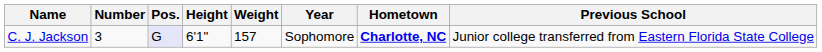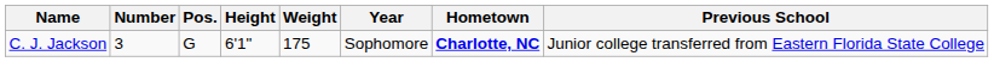C. J. Jackson | Pos.: lavender background -> no background
C. J. Jackson | Weight: 157 -> 175
